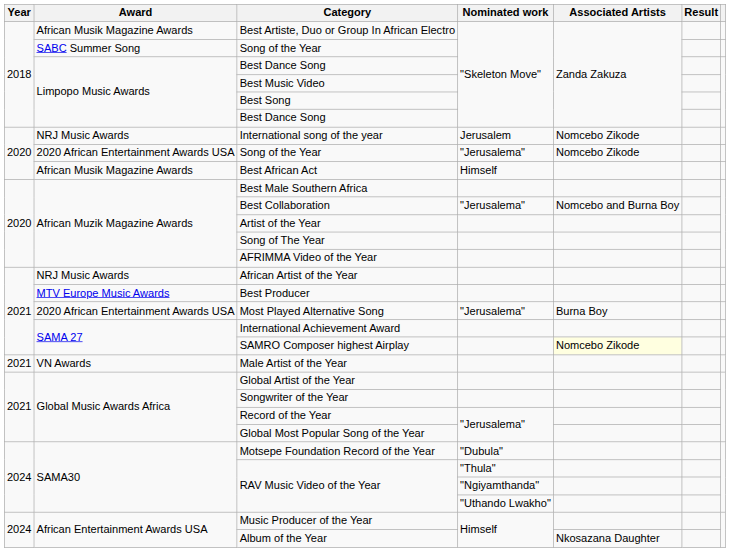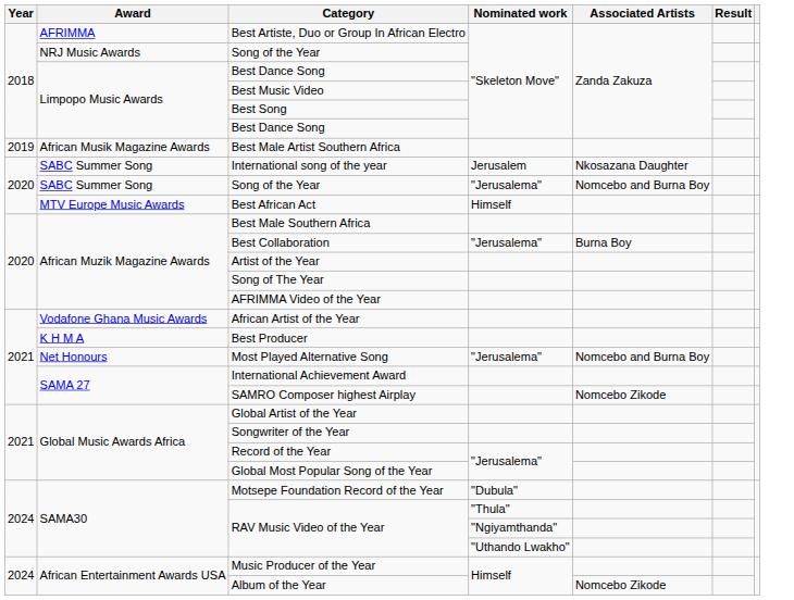Best Artiste, Duo or Group In African Electro | Award: African Musik Magazine Awards -> AFRIMMA
Song of the Year / "Skeleton Move" | Award: SABC Summer Song -> NRJ Music Awards
+ row: 2019 | African Musik Magazine Awards | Best Male Artist Southern Africa
International song of the year | Award: NRJ Music Awards -> SABC Summer Song
International song of the year | Associated Artists: Nomcebo Zikode -> Nkosazana Daughter
Song of the Year / "Jerusalema" | Award: 2020 African Entertainment Awards USA -> SABC Summer Song
Song of the Year / "Jerusalema" | Associated Artists: Nomcebo Zikode -> Nomcebo and Burna Boy
Best African Act | Award: African Musik Magazine Awards -> MTV Europe Music Awards
Best Collaboration | Associated Artists: Nomcebo and Burna Boy -> Burna Boy
African Artist of the Year | Award: NRJ Music Awards -> Vodafone Ghana Music Awards
Best Producer | Award: MTV Europe Music Awards -> K H M A
Most Played Alternative Song | Award: 2020 African Entertainment Awards USA -> Net Honours
Most Played Alternative Song | Associated Artists: Burna Boy -> Nomcebo and Burna Boy
SAMRO Composer highest Airplay | Associated Artists: lightyellow background -> no background
- row: 2021 | VN Awards | Male Artist of the Year
Album of the Year | Associated Artists: Nkosazana Daughter -> Nomcebo Zikode
